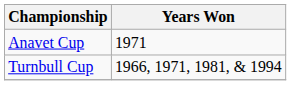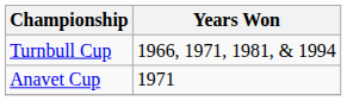rows swapped: Turnbull Cup <-> Anavet Cup
